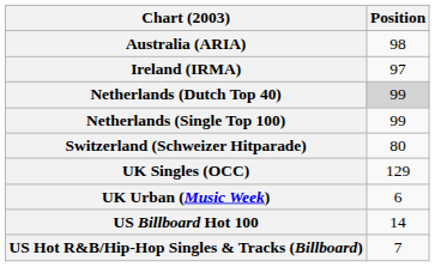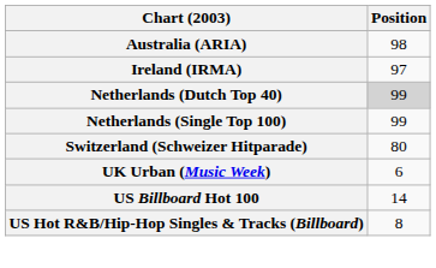- row: UK Singles (OCC) | 129
US Hot R&B/Hip-Hop Singles & Tracks (Billboard) | Position: 7 -> 8
